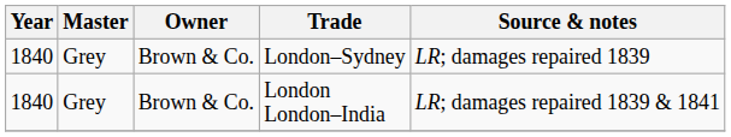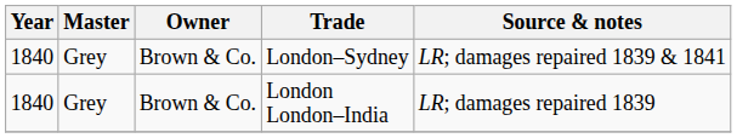London–Sydney | Source & notes: LR; damages repaired 1839 -> LR; damages repaired 1839 & 1841
London London–India | Source & notes: LR; damages repaired 1839 & 1841 -> LR; damages repaired 1839
